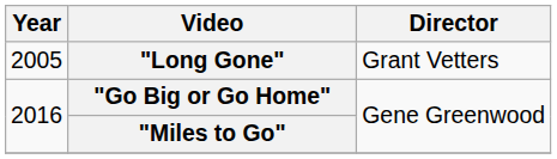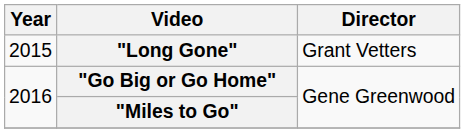"Long Gone" | Year: 2005 -> 2015
